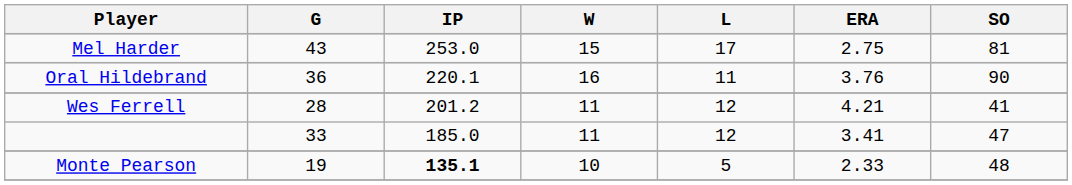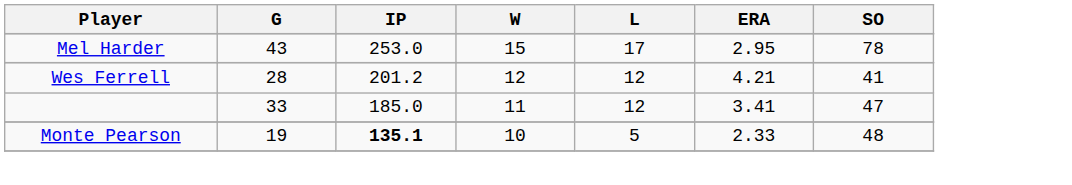Mel Harder | ERA: 2.75 -> 2.95
Mel Harder | SO: 81 -> 78
- row: Oral Hildebrand | 36 | 220.1 | 16 | 11 | 3.76 | 90
Wes Ferrell | W: 11 -> 12
